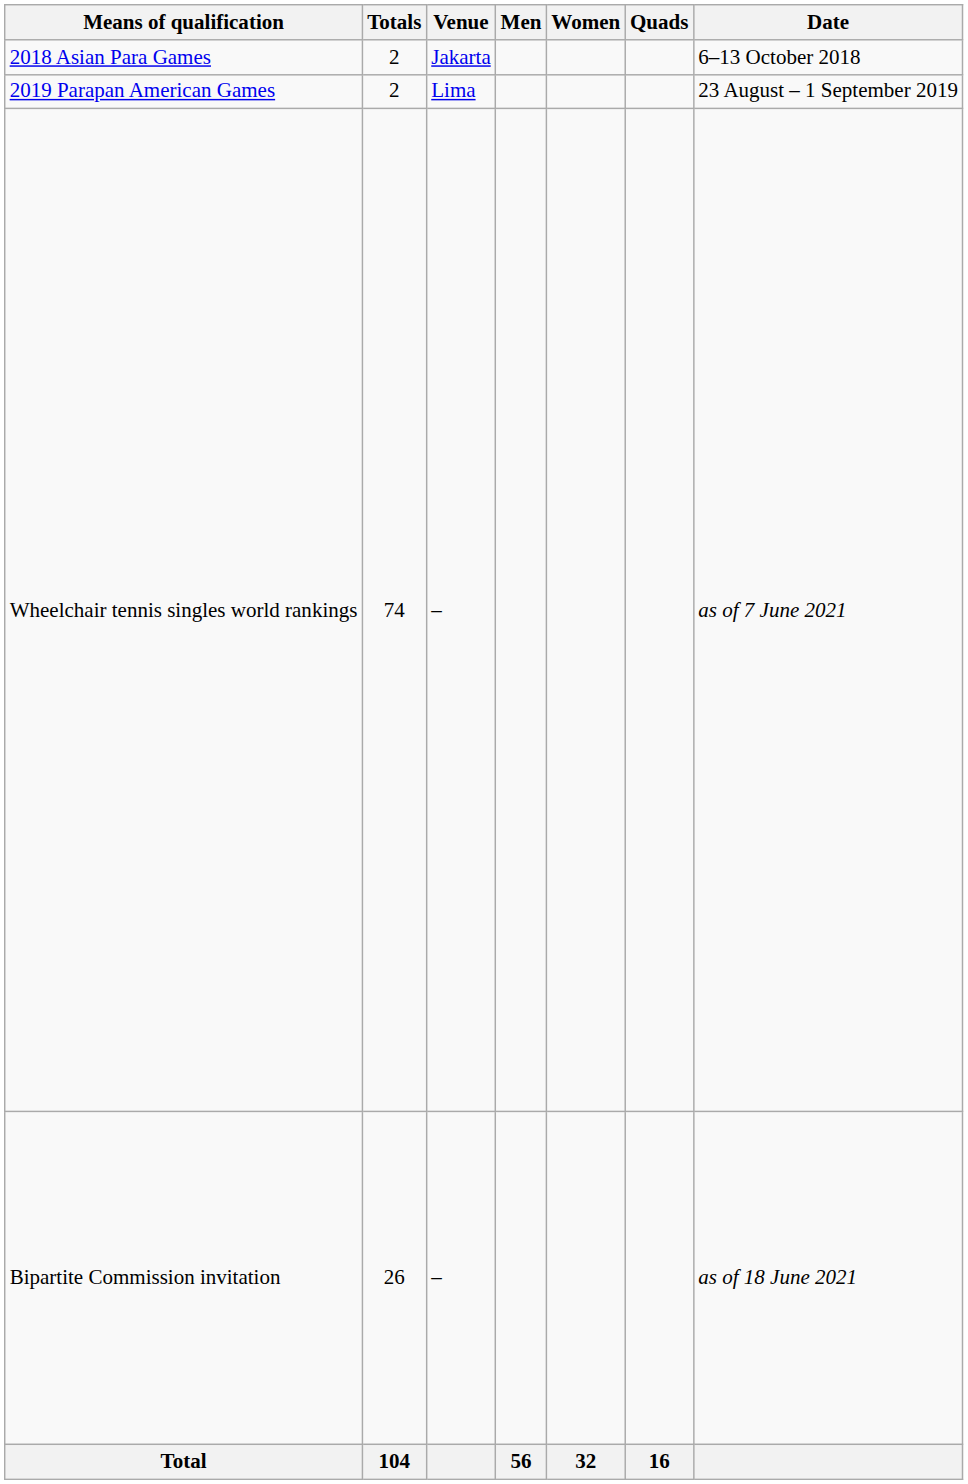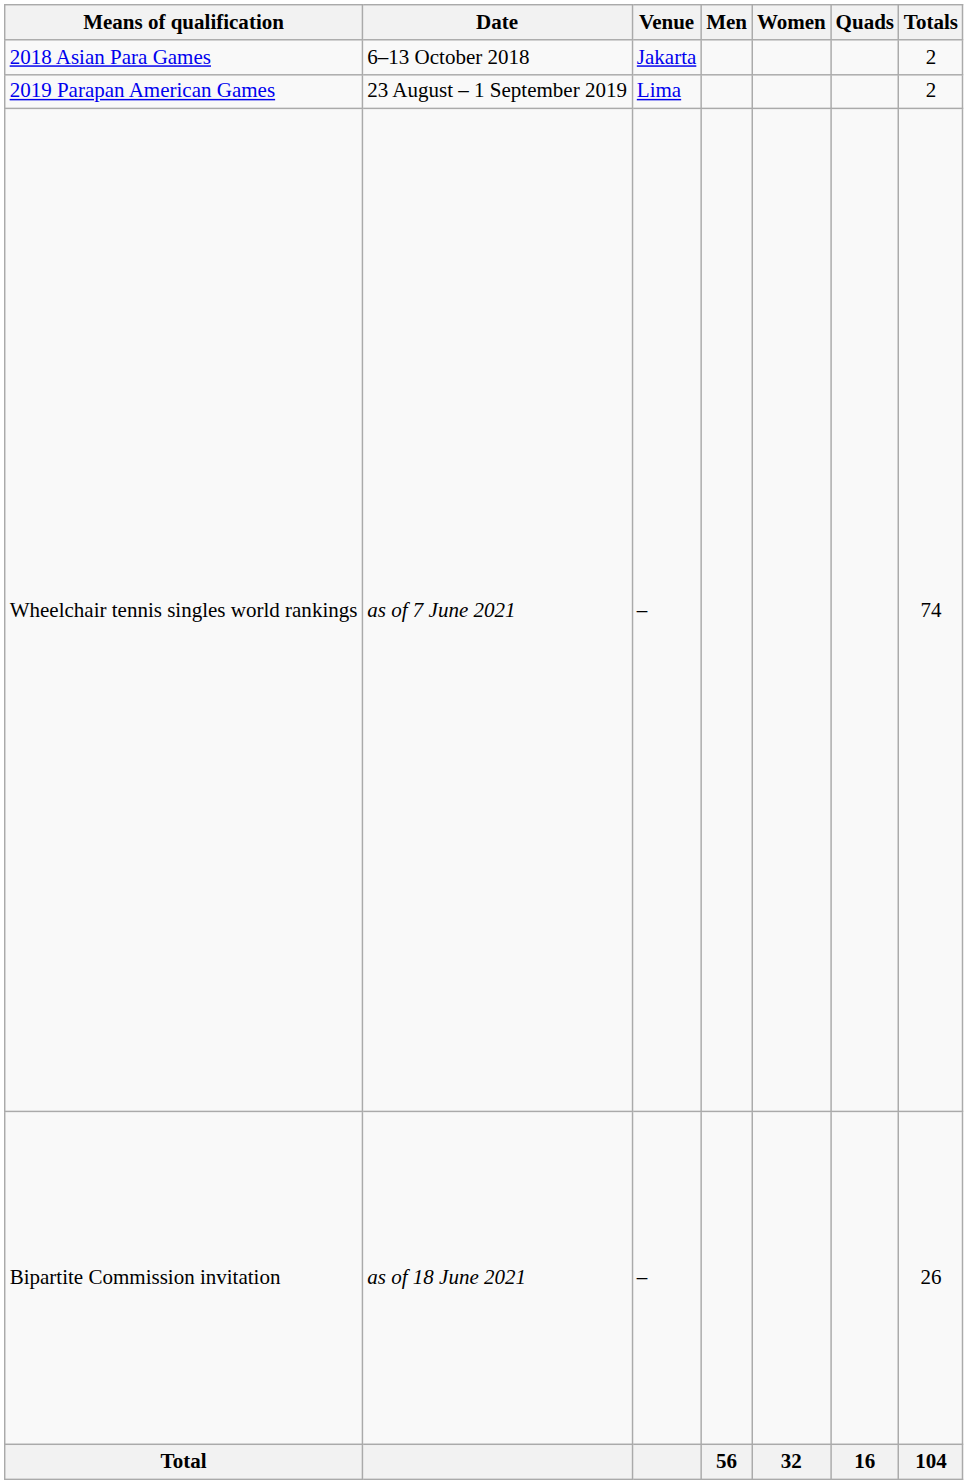columns swapped: Date <-> Totals
